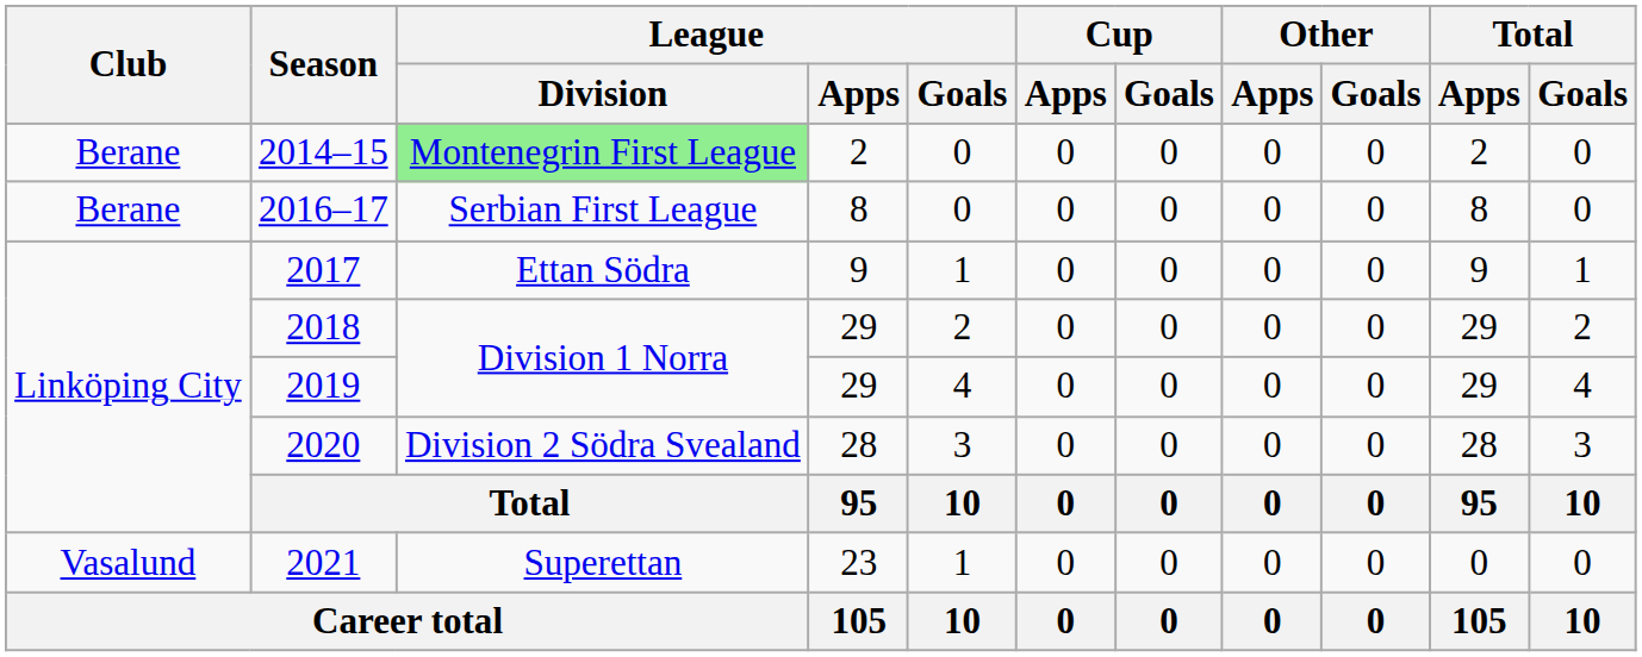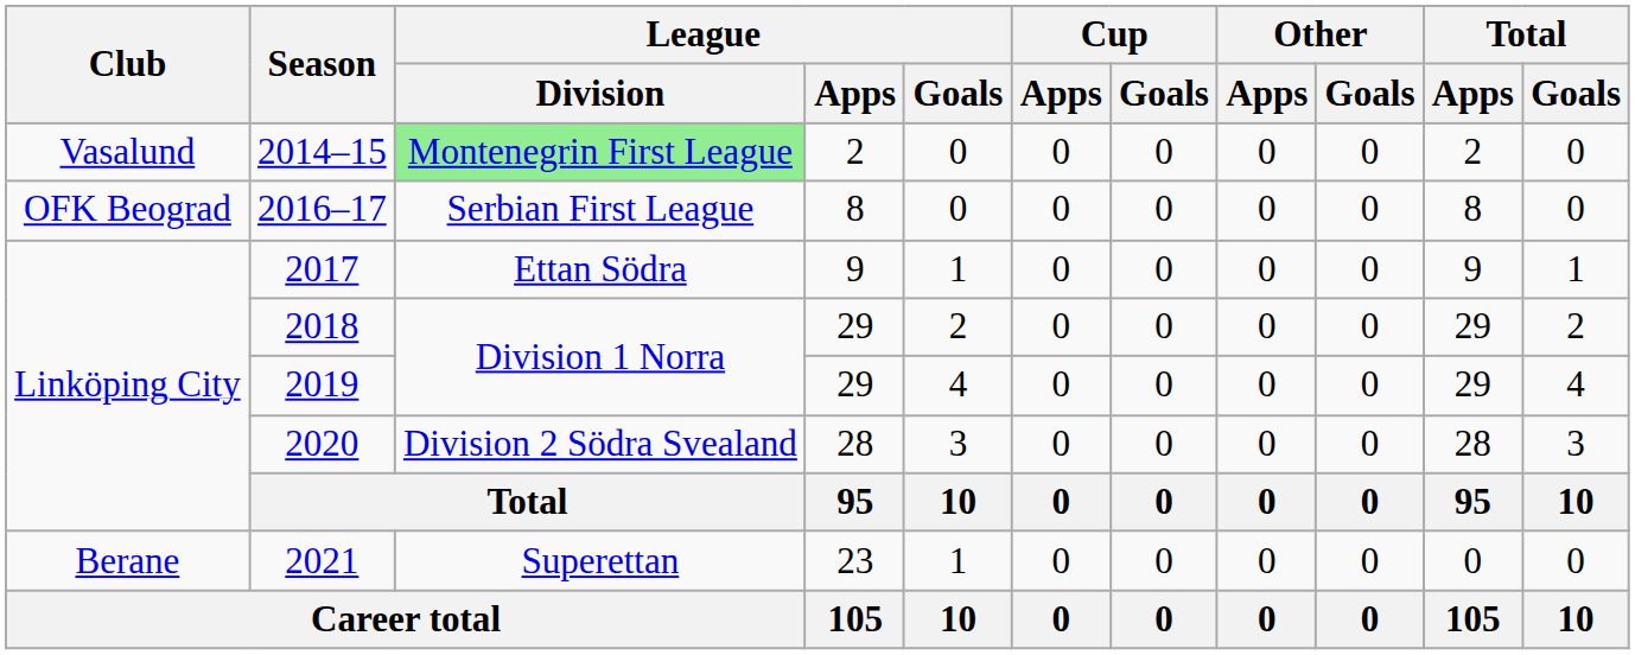2014–15 | Club: Berane -> Vasalund
2016–17 | Club: Berane -> OFK Beograd
2021 | Club: Vasalund -> Berane
